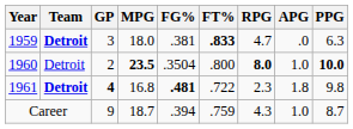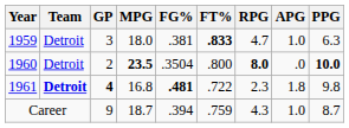1959 | Team: bold -> normal
1959 | APG: .0 -> 1.0
1960 | APG: 1.0 -> .0
